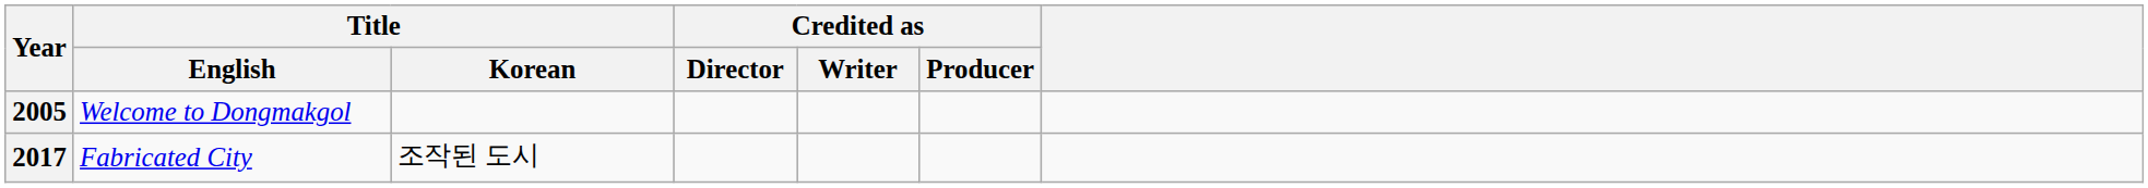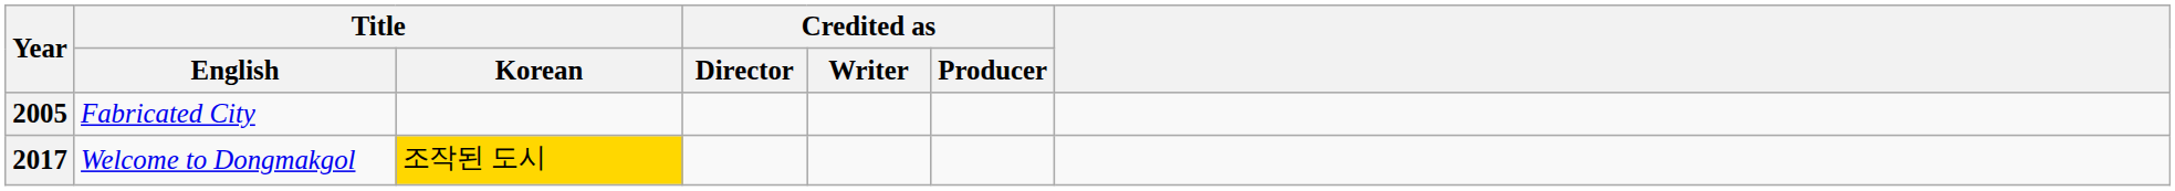2005 | Title / English: Welcome to Dongmakgol -> Fabricated City
2017 | Title / English: Fabricated City -> Welcome to Dongmakgol
2017 | Title / Korean: no background -> gold background
